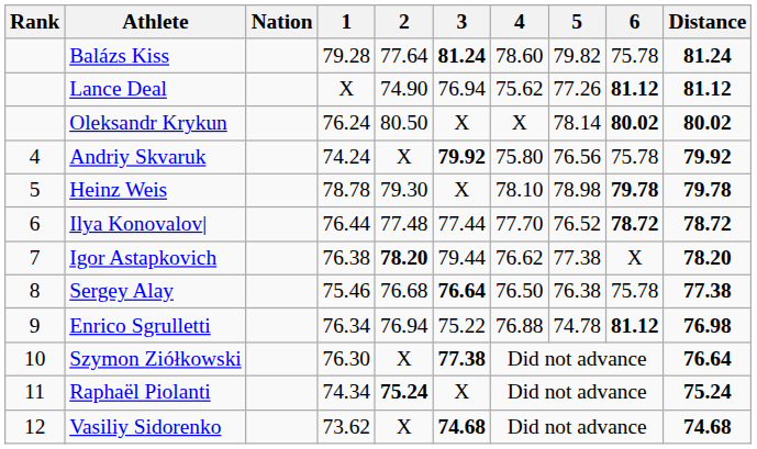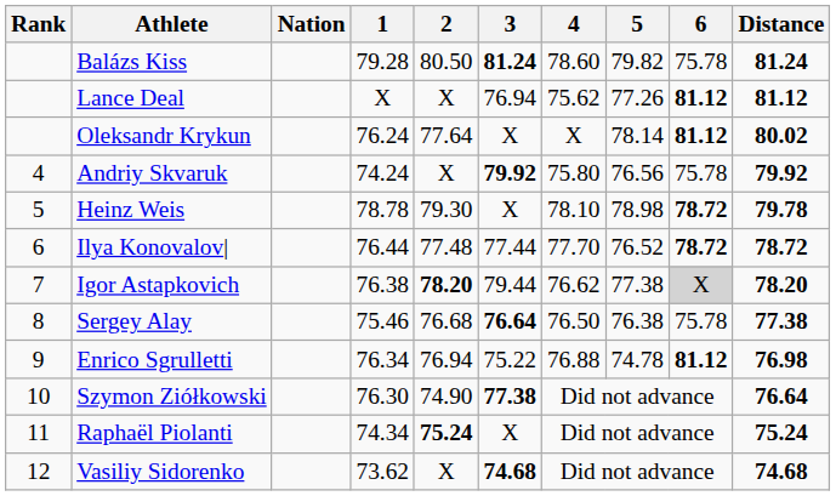Balázs Kiss | 2: 77.64 -> 80.50
Lance Deal | 2: 74.90 -> X
Oleksandr Krykun | 2: 80.50 -> 77.64
Oleksandr Krykun | 6: 80.02 -> 81.12
Heinz Weis | 6: 79.78 -> 78.72
Igor Astapkovich | 6: no background -> lightgrey background
Szymon Ziółkowski | 2: X -> 74.90
